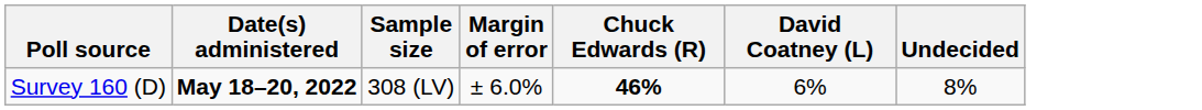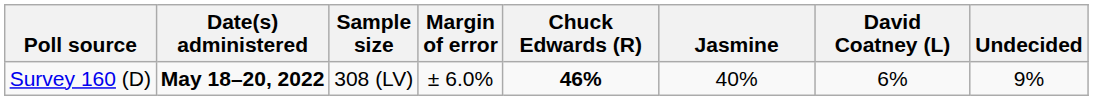+ column: Jasmine | 40%
Survey 160 (D) | Undecided: 8% -> 9%
